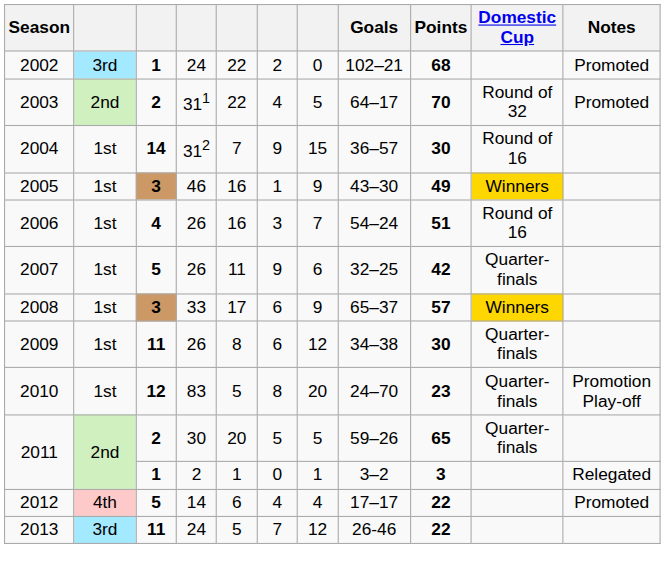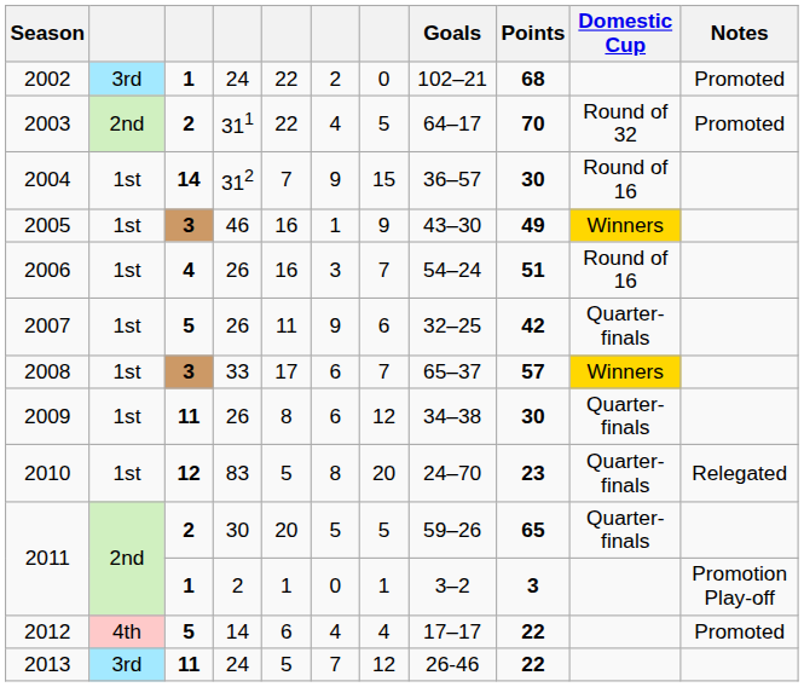2008 | column 7: 9 -> 7
2010 | Notes: Promotion Play-off -> Relegated
2011 / 1 | Notes: Relegated -> Promotion Play-off
